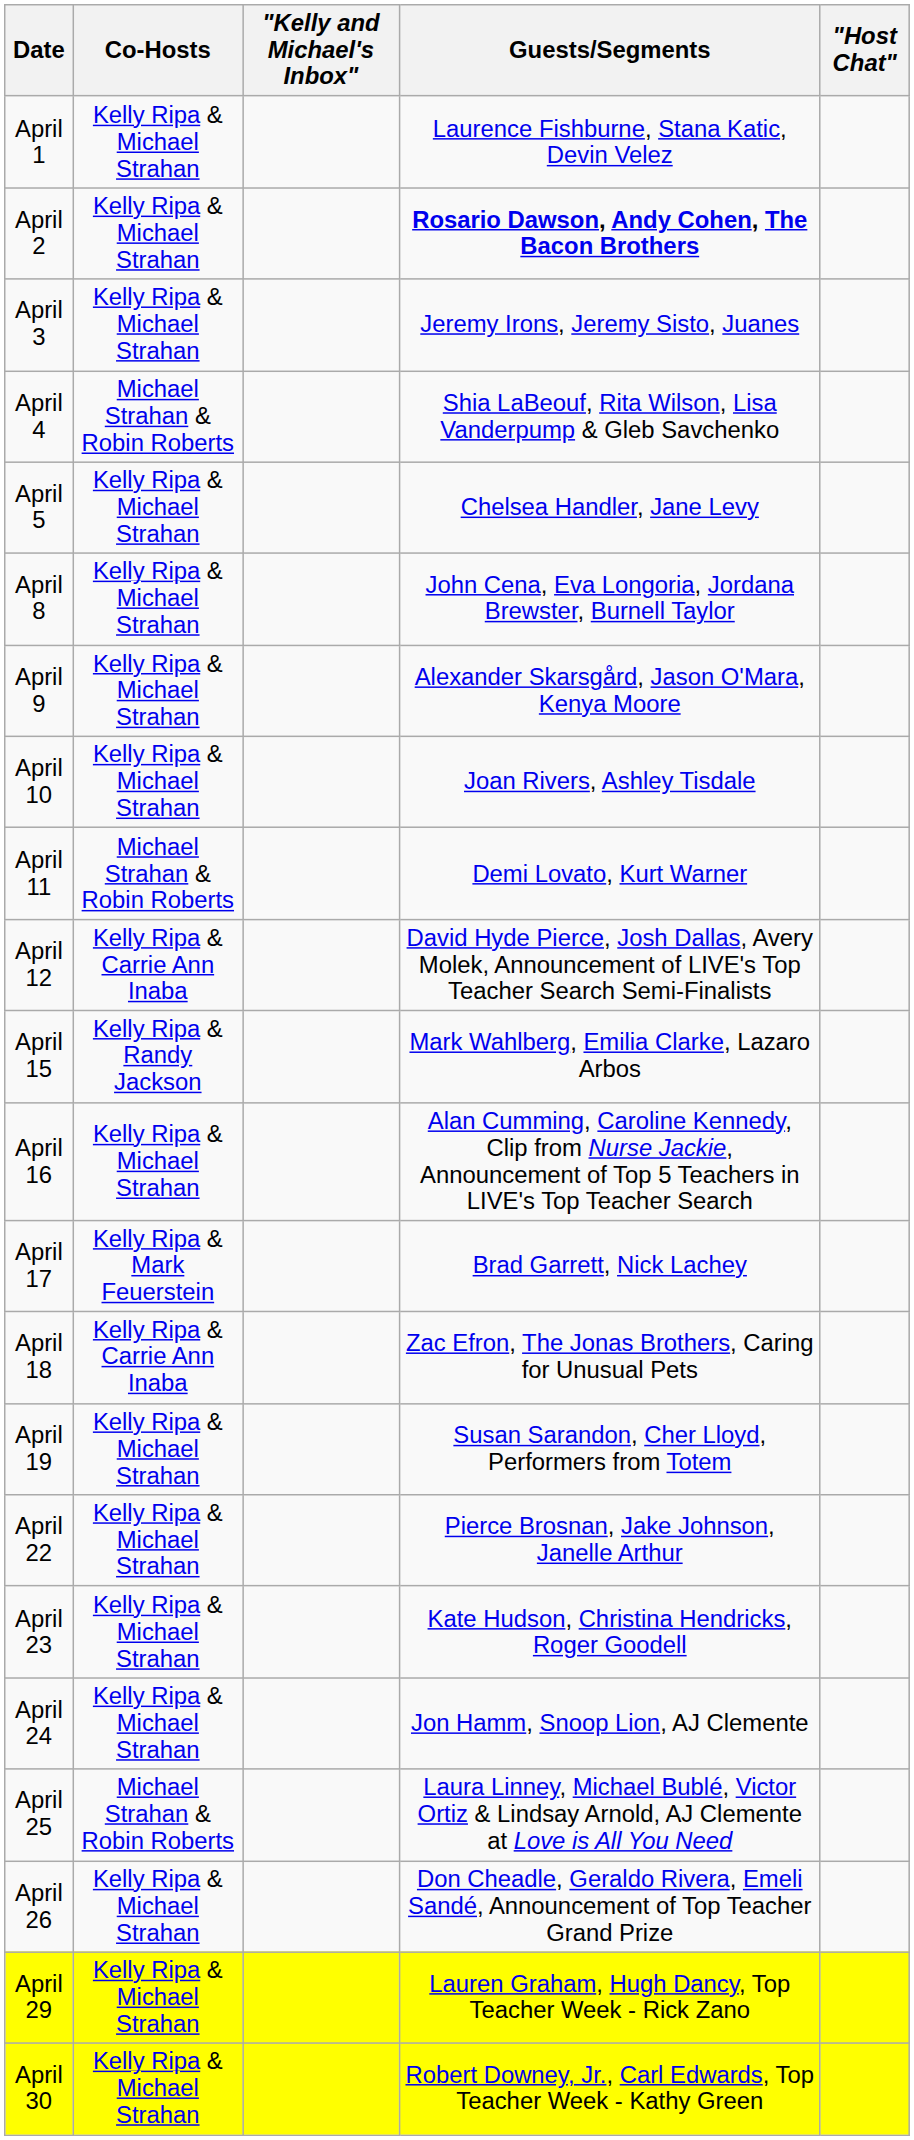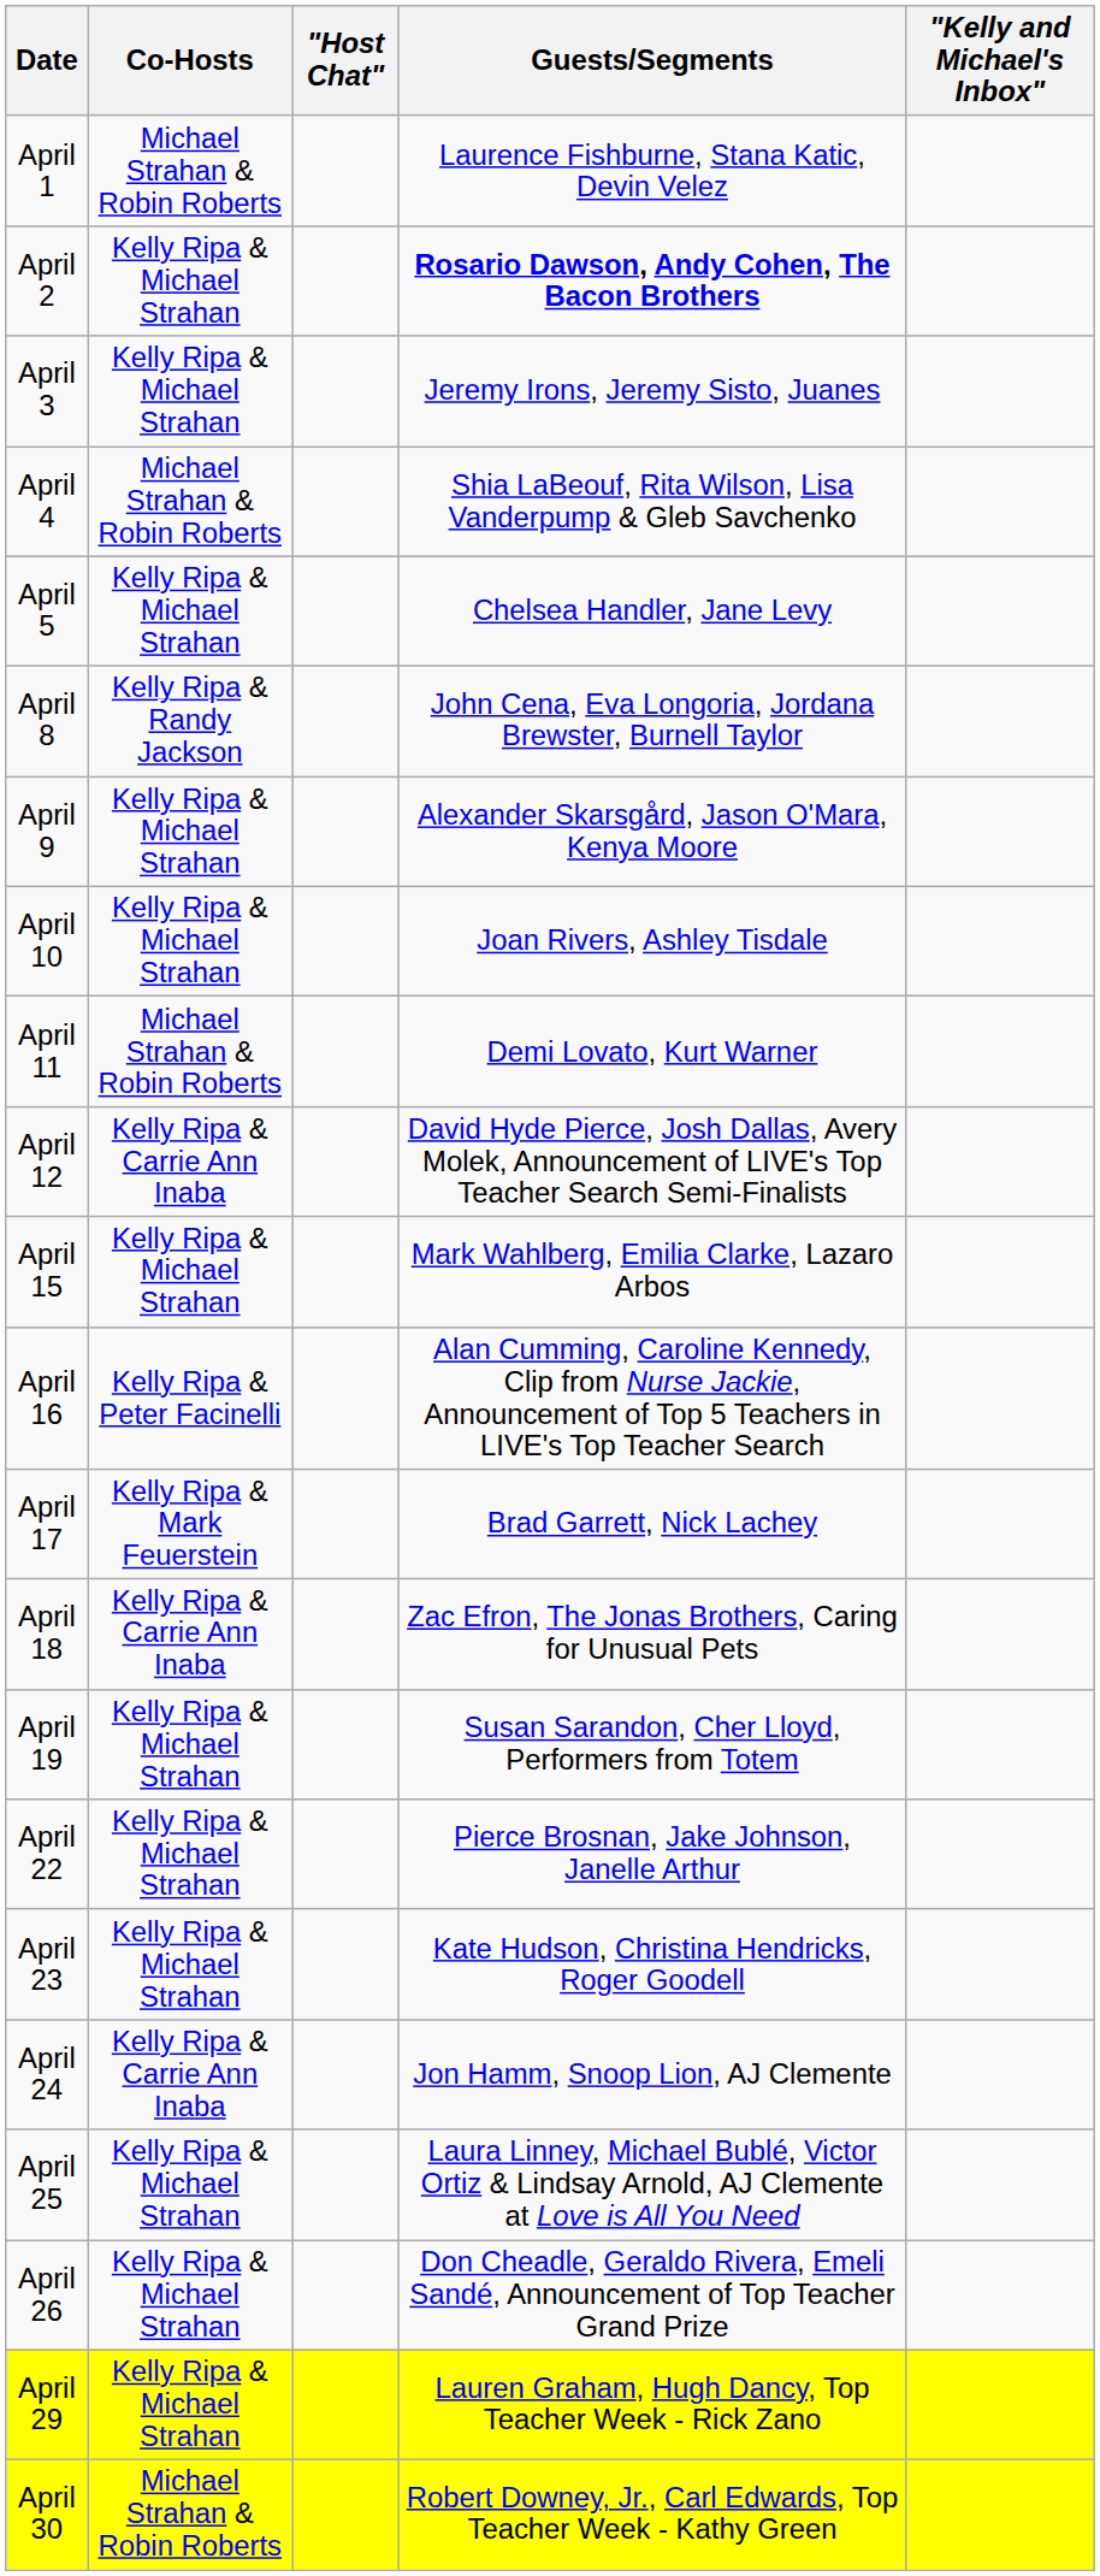columns swapped: "Host Chat" <-> "Kelly and Michael's Inbox"
April 1 | Co-Hosts: Kelly Ripa & Michael Strahan -> Michael Strahan & Robin Roberts
April 8 | Co-Hosts: Kelly Ripa & Michael Strahan -> Kelly Ripa & Randy Jackson
April 15 | Co-Hosts: Kelly Ripa & Randy Jackson -> Kelly Ripa & Michael Strahan
April 16 | Co-Hosts: Kelly Ripa & Michael Strahan -> Kelly Ripa & Peter Facinelli
April 24 | Co-Hosts: Kelly Ripa & Michael Strahan -> Kelly Ripa & Carrie Ann Inaba
April 25 | Co-Hosts: Michael Strahan & Robin Roberts -> Kelly Ripa & Michael Strahan
April 30 | Co-Hosts: Kelly Ripa & Michael Strahan -> Michael Strahan & Robin Roberts
